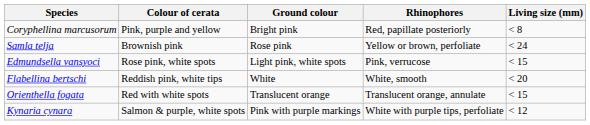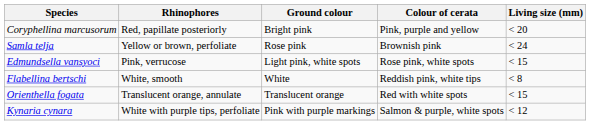columns swapped: Rhinophores <-> Colour of cerata
Coryphellina marcusorum | Living size (mm): < 8 -> < 20
Flabellina bertschi | Living size (mm): < 20 -> < 8
